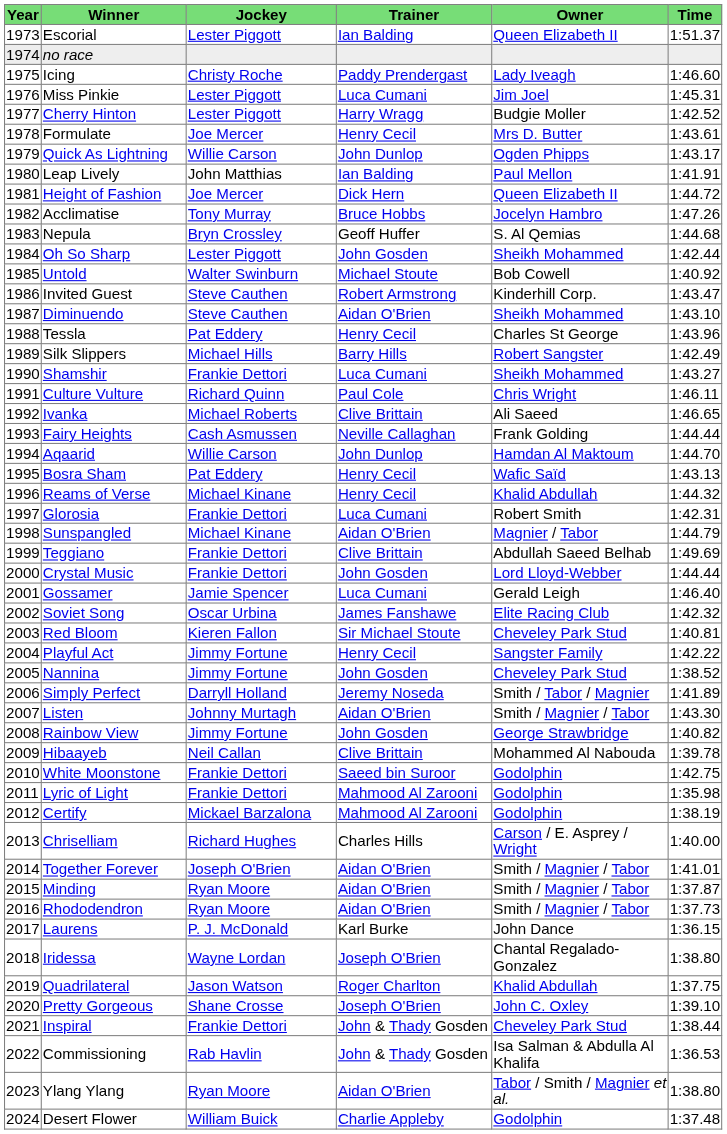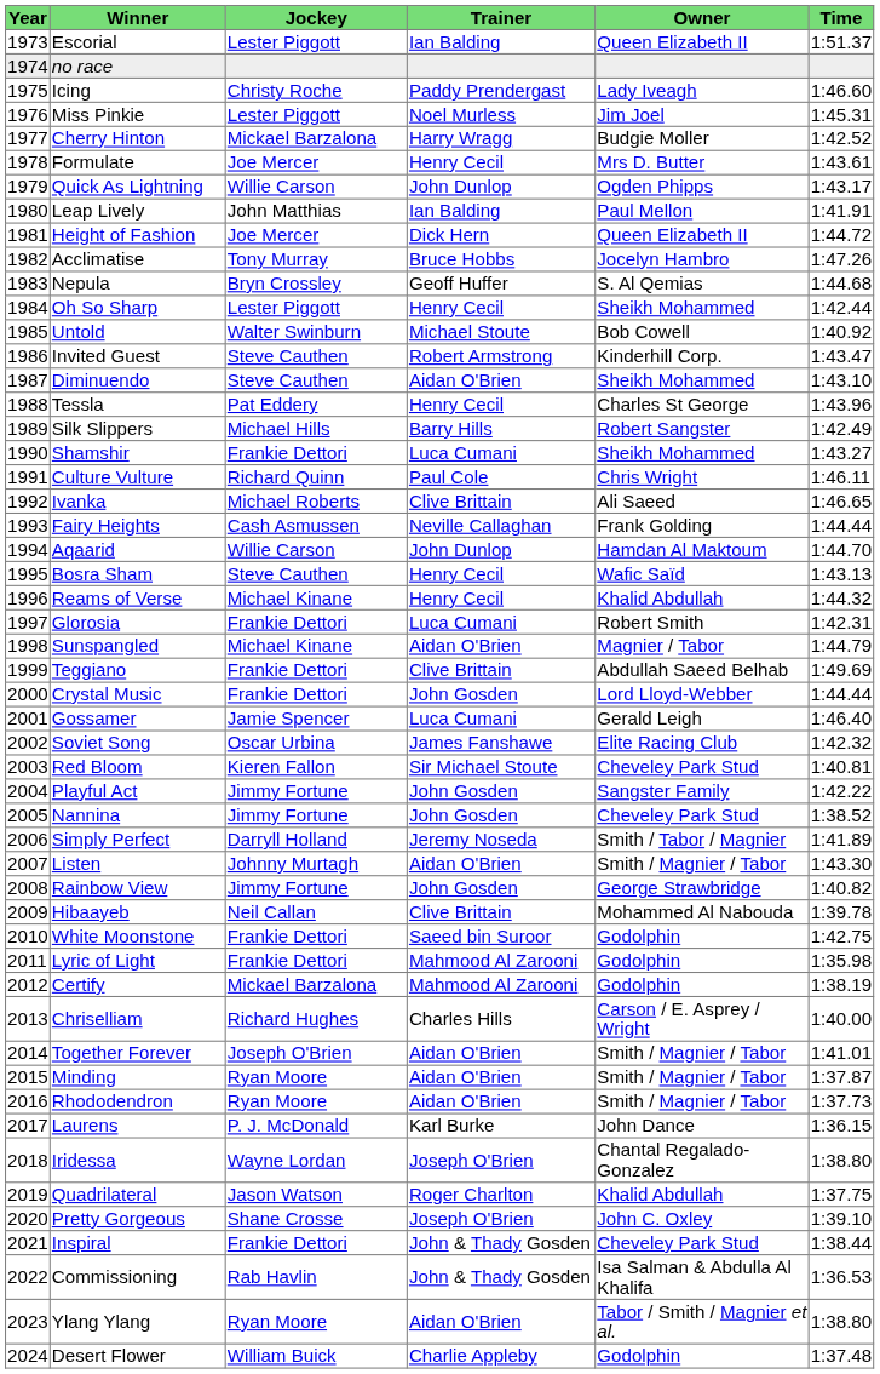Miss Pinkie | Trainer: Luca Cumani -> Noel Murless
Cherry Hinton | Jockey: Lester Piggott -> Mickael Barzalona
Oh So Sharp | Trainer: John Gosden -> Henry Cecil
Bosra Sham | Jockey: Pat Eddery -> Steve Cauthen
Playful Act | Trainer: Henry Cecil -> John Gosden
